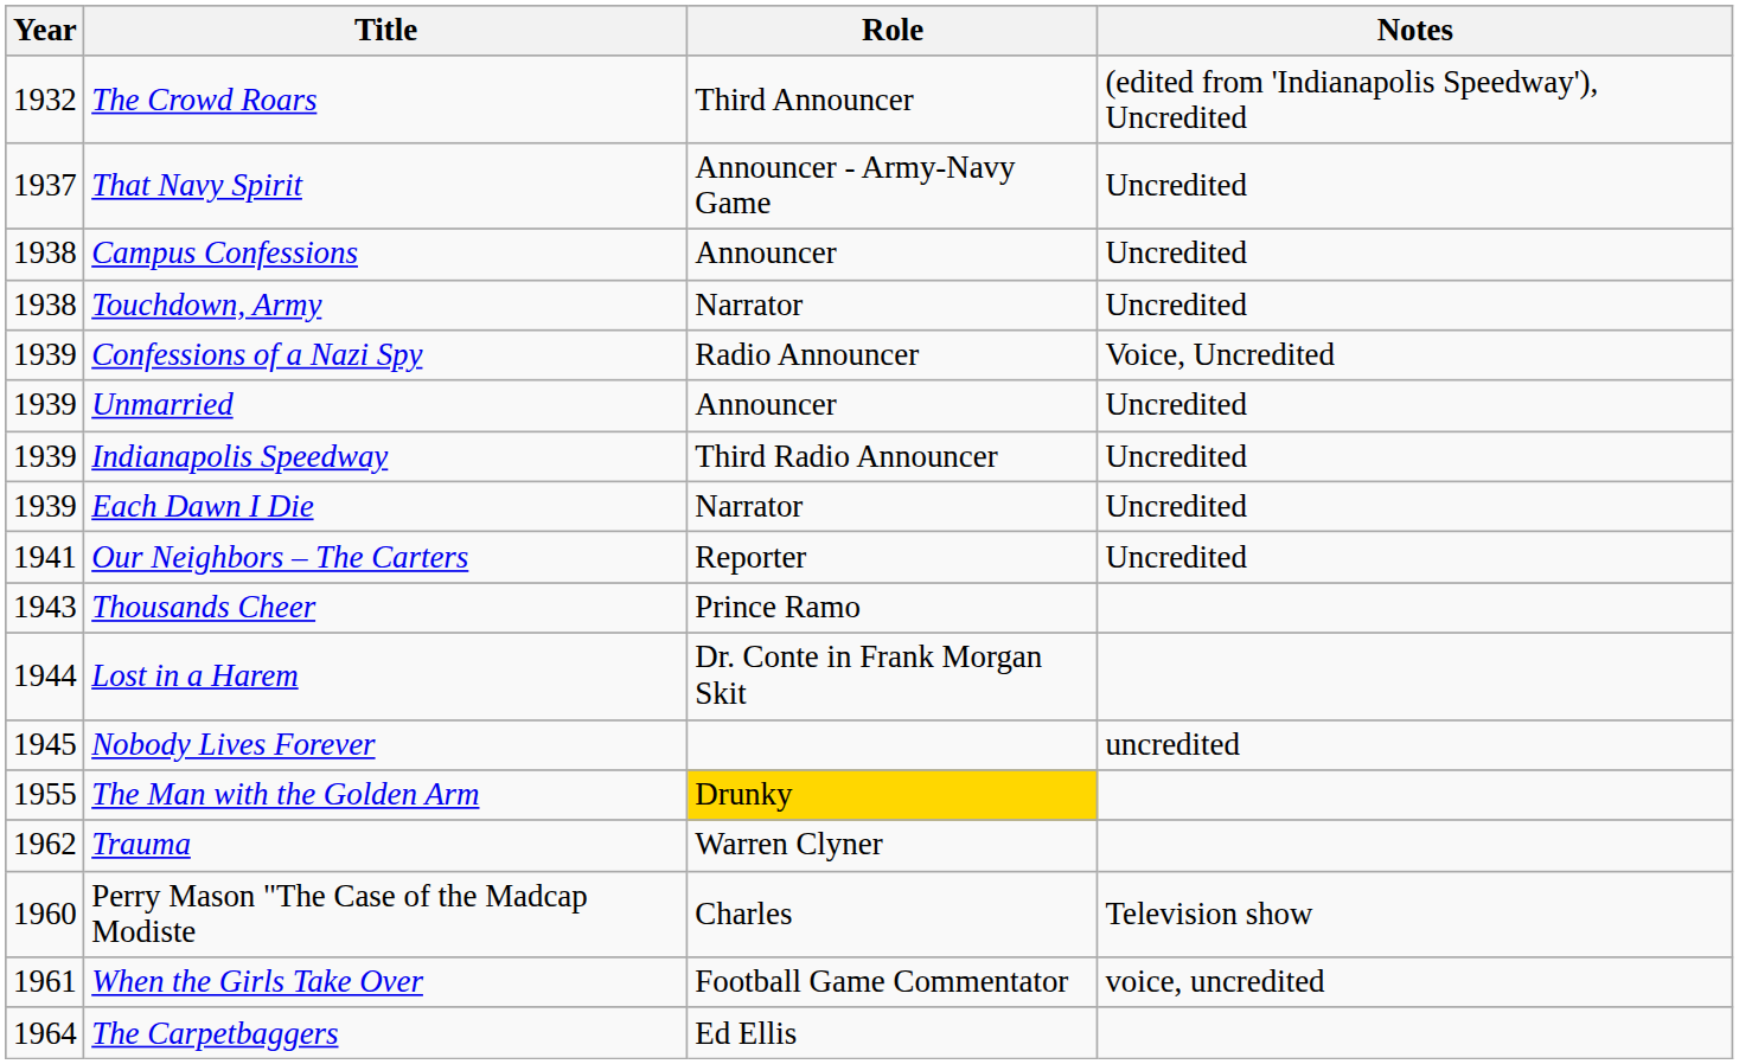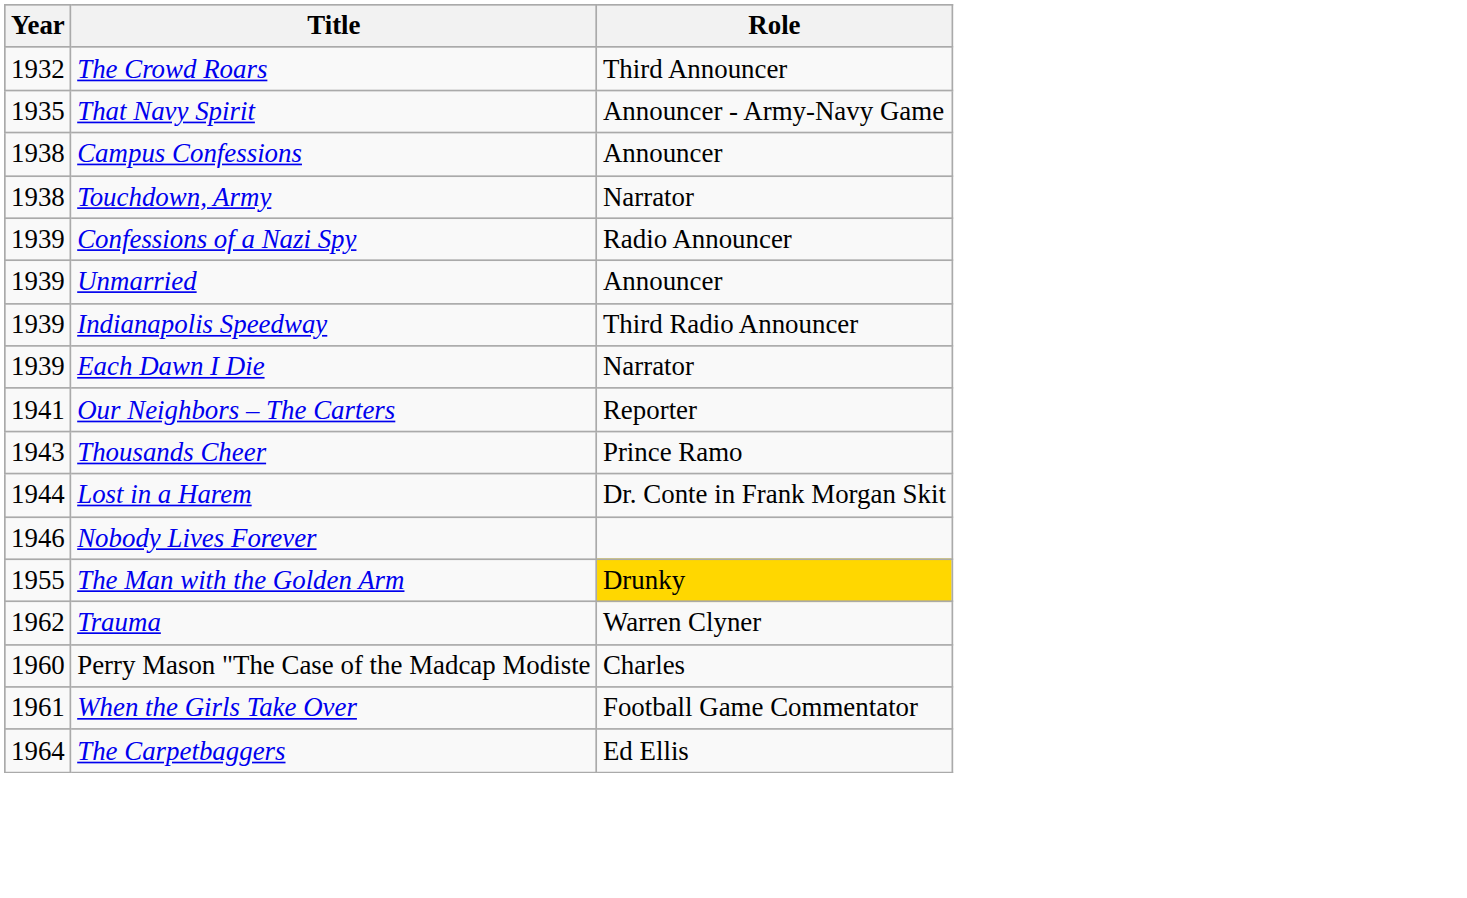- column: Notes | (edited from 'Indianapolis Speedway'), Uncredited | Uncredited | Uncredited | Uncredited | Voice, Uncredited | Uncredited | Uncredited | Uncredited | Uncredited | uncredited | Television show | voice, uncredited
That Navy Spirit | Year: 1937 -> 1935
Nobody Lives Forever | Year: 1945 -> 1946
